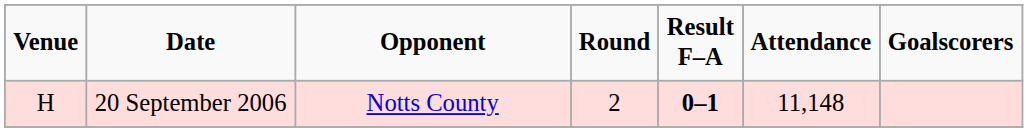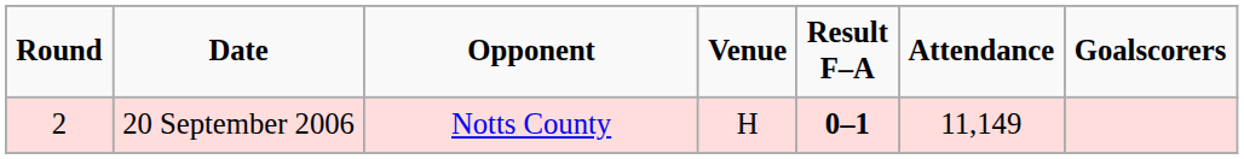columns swapped: Round <-> Venue
20 September 2006 | Attendance: 11,148 -> 11,149
